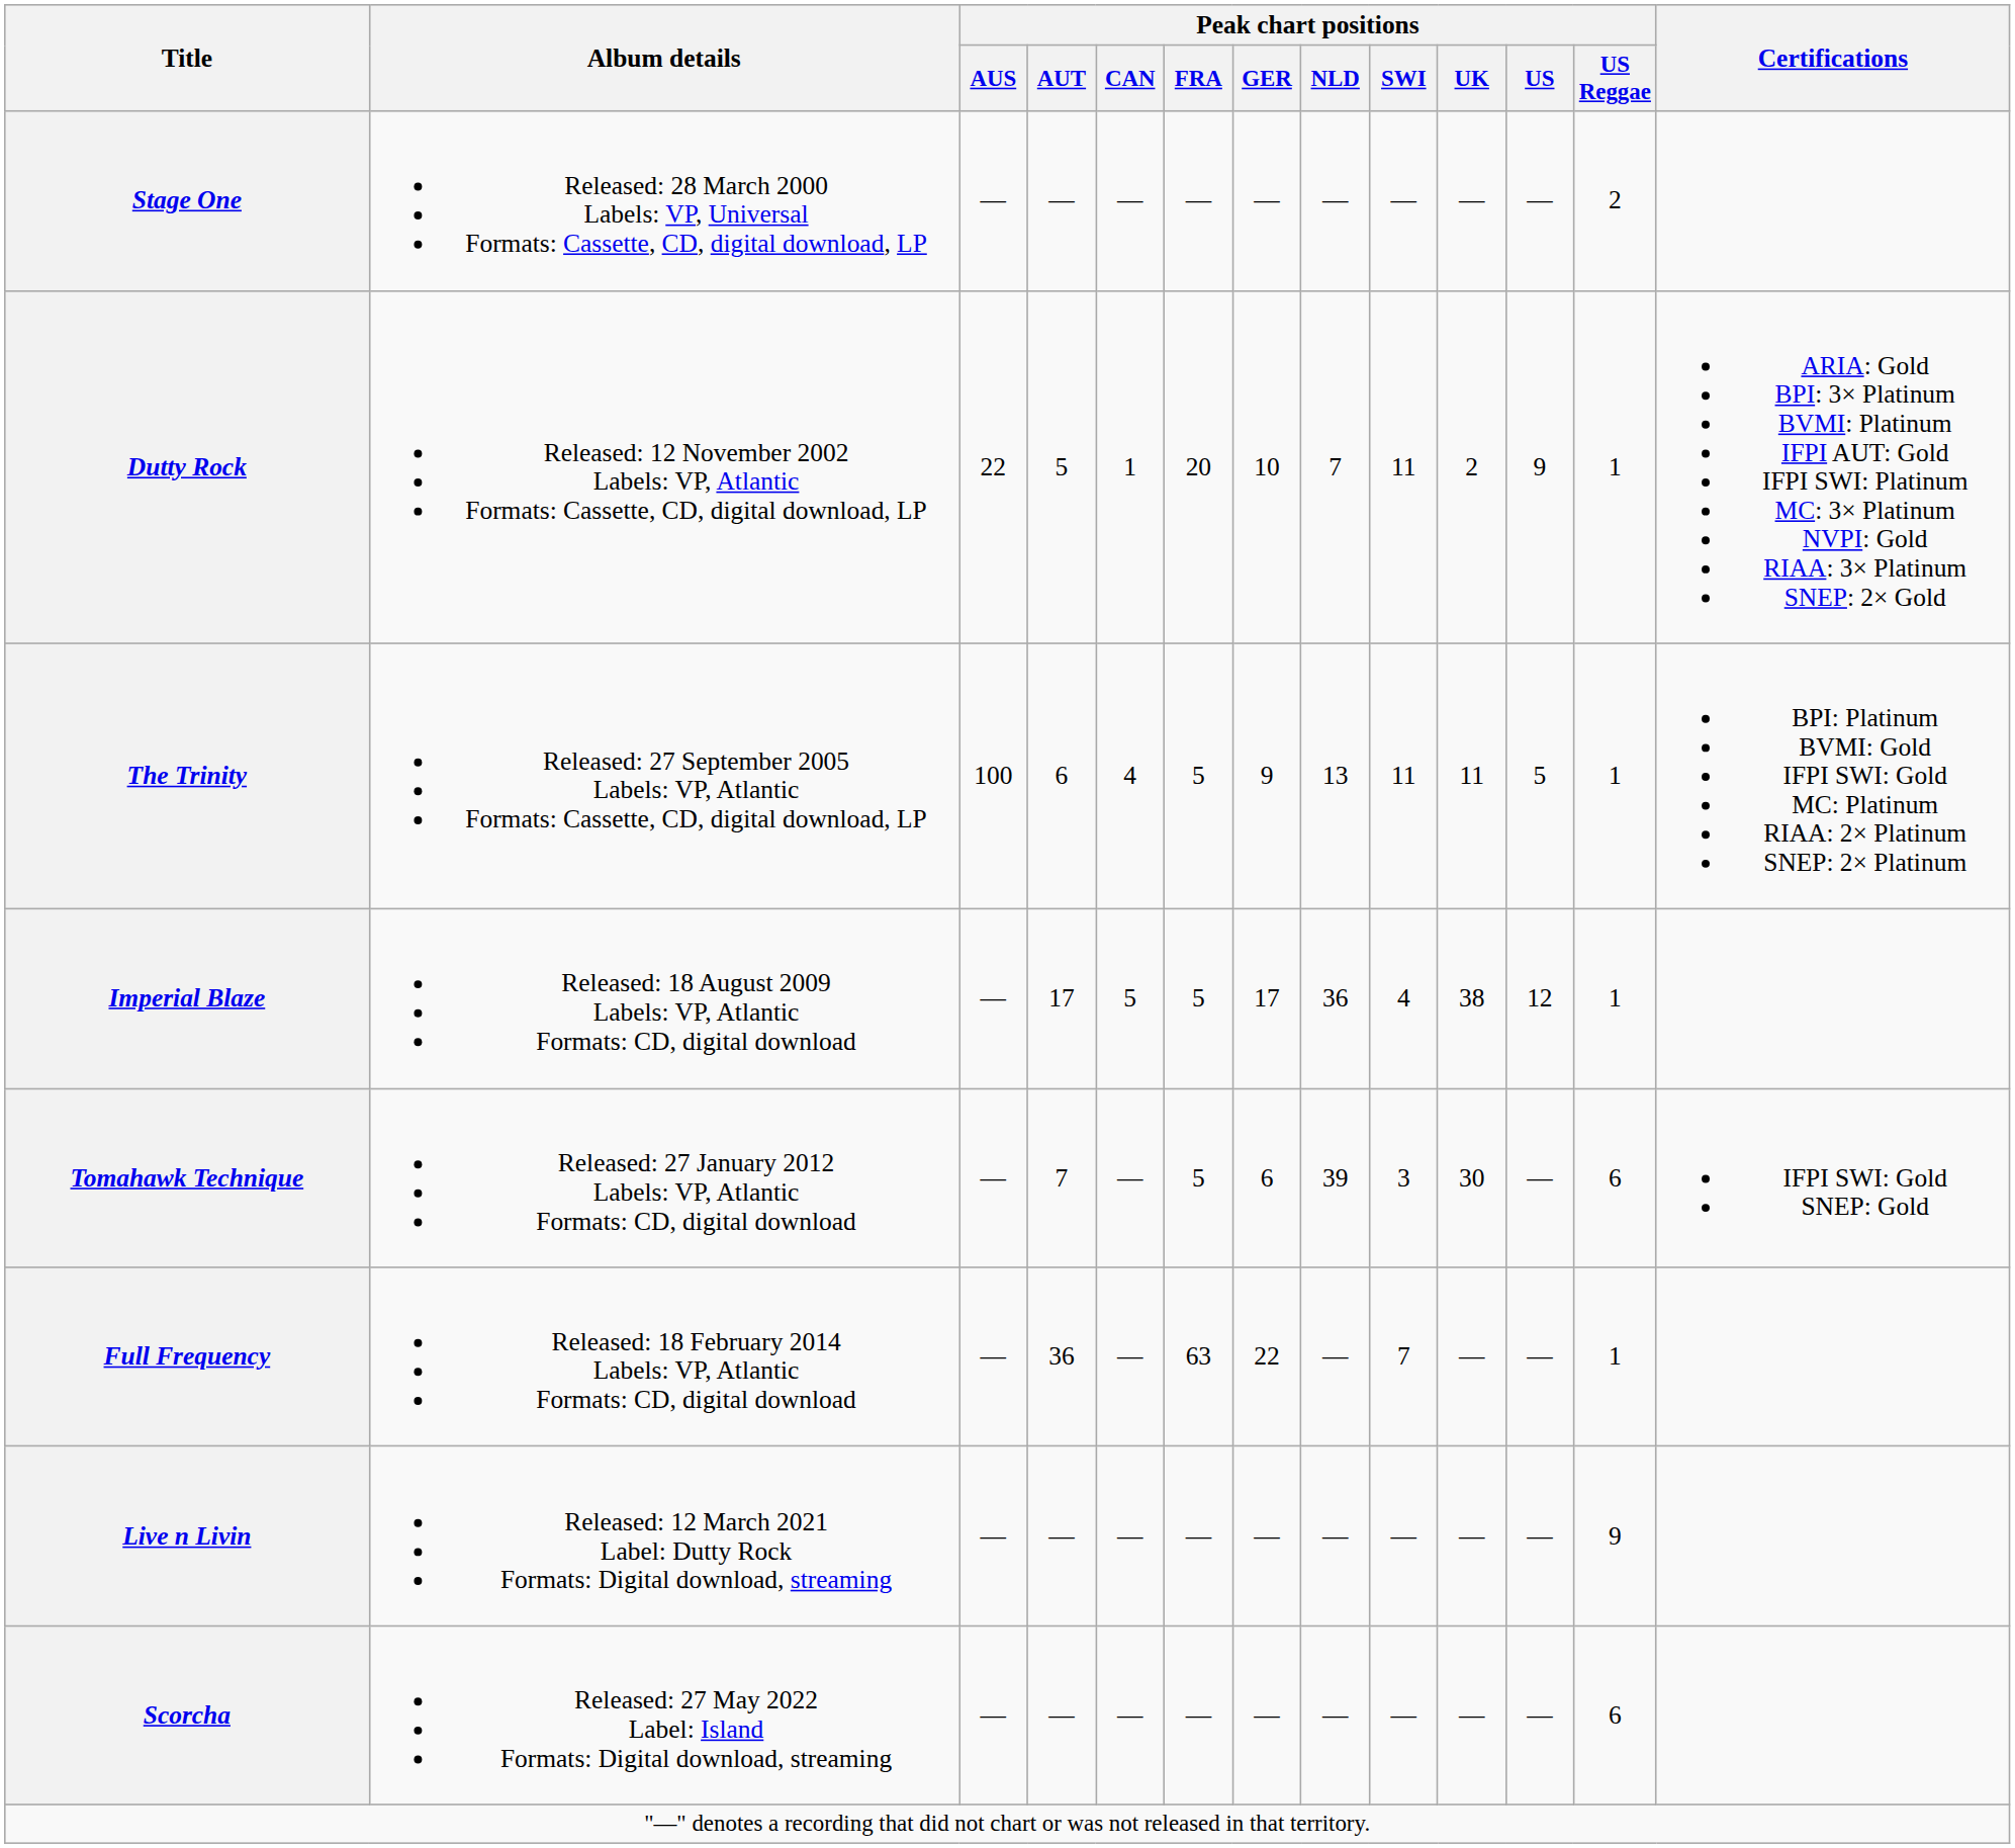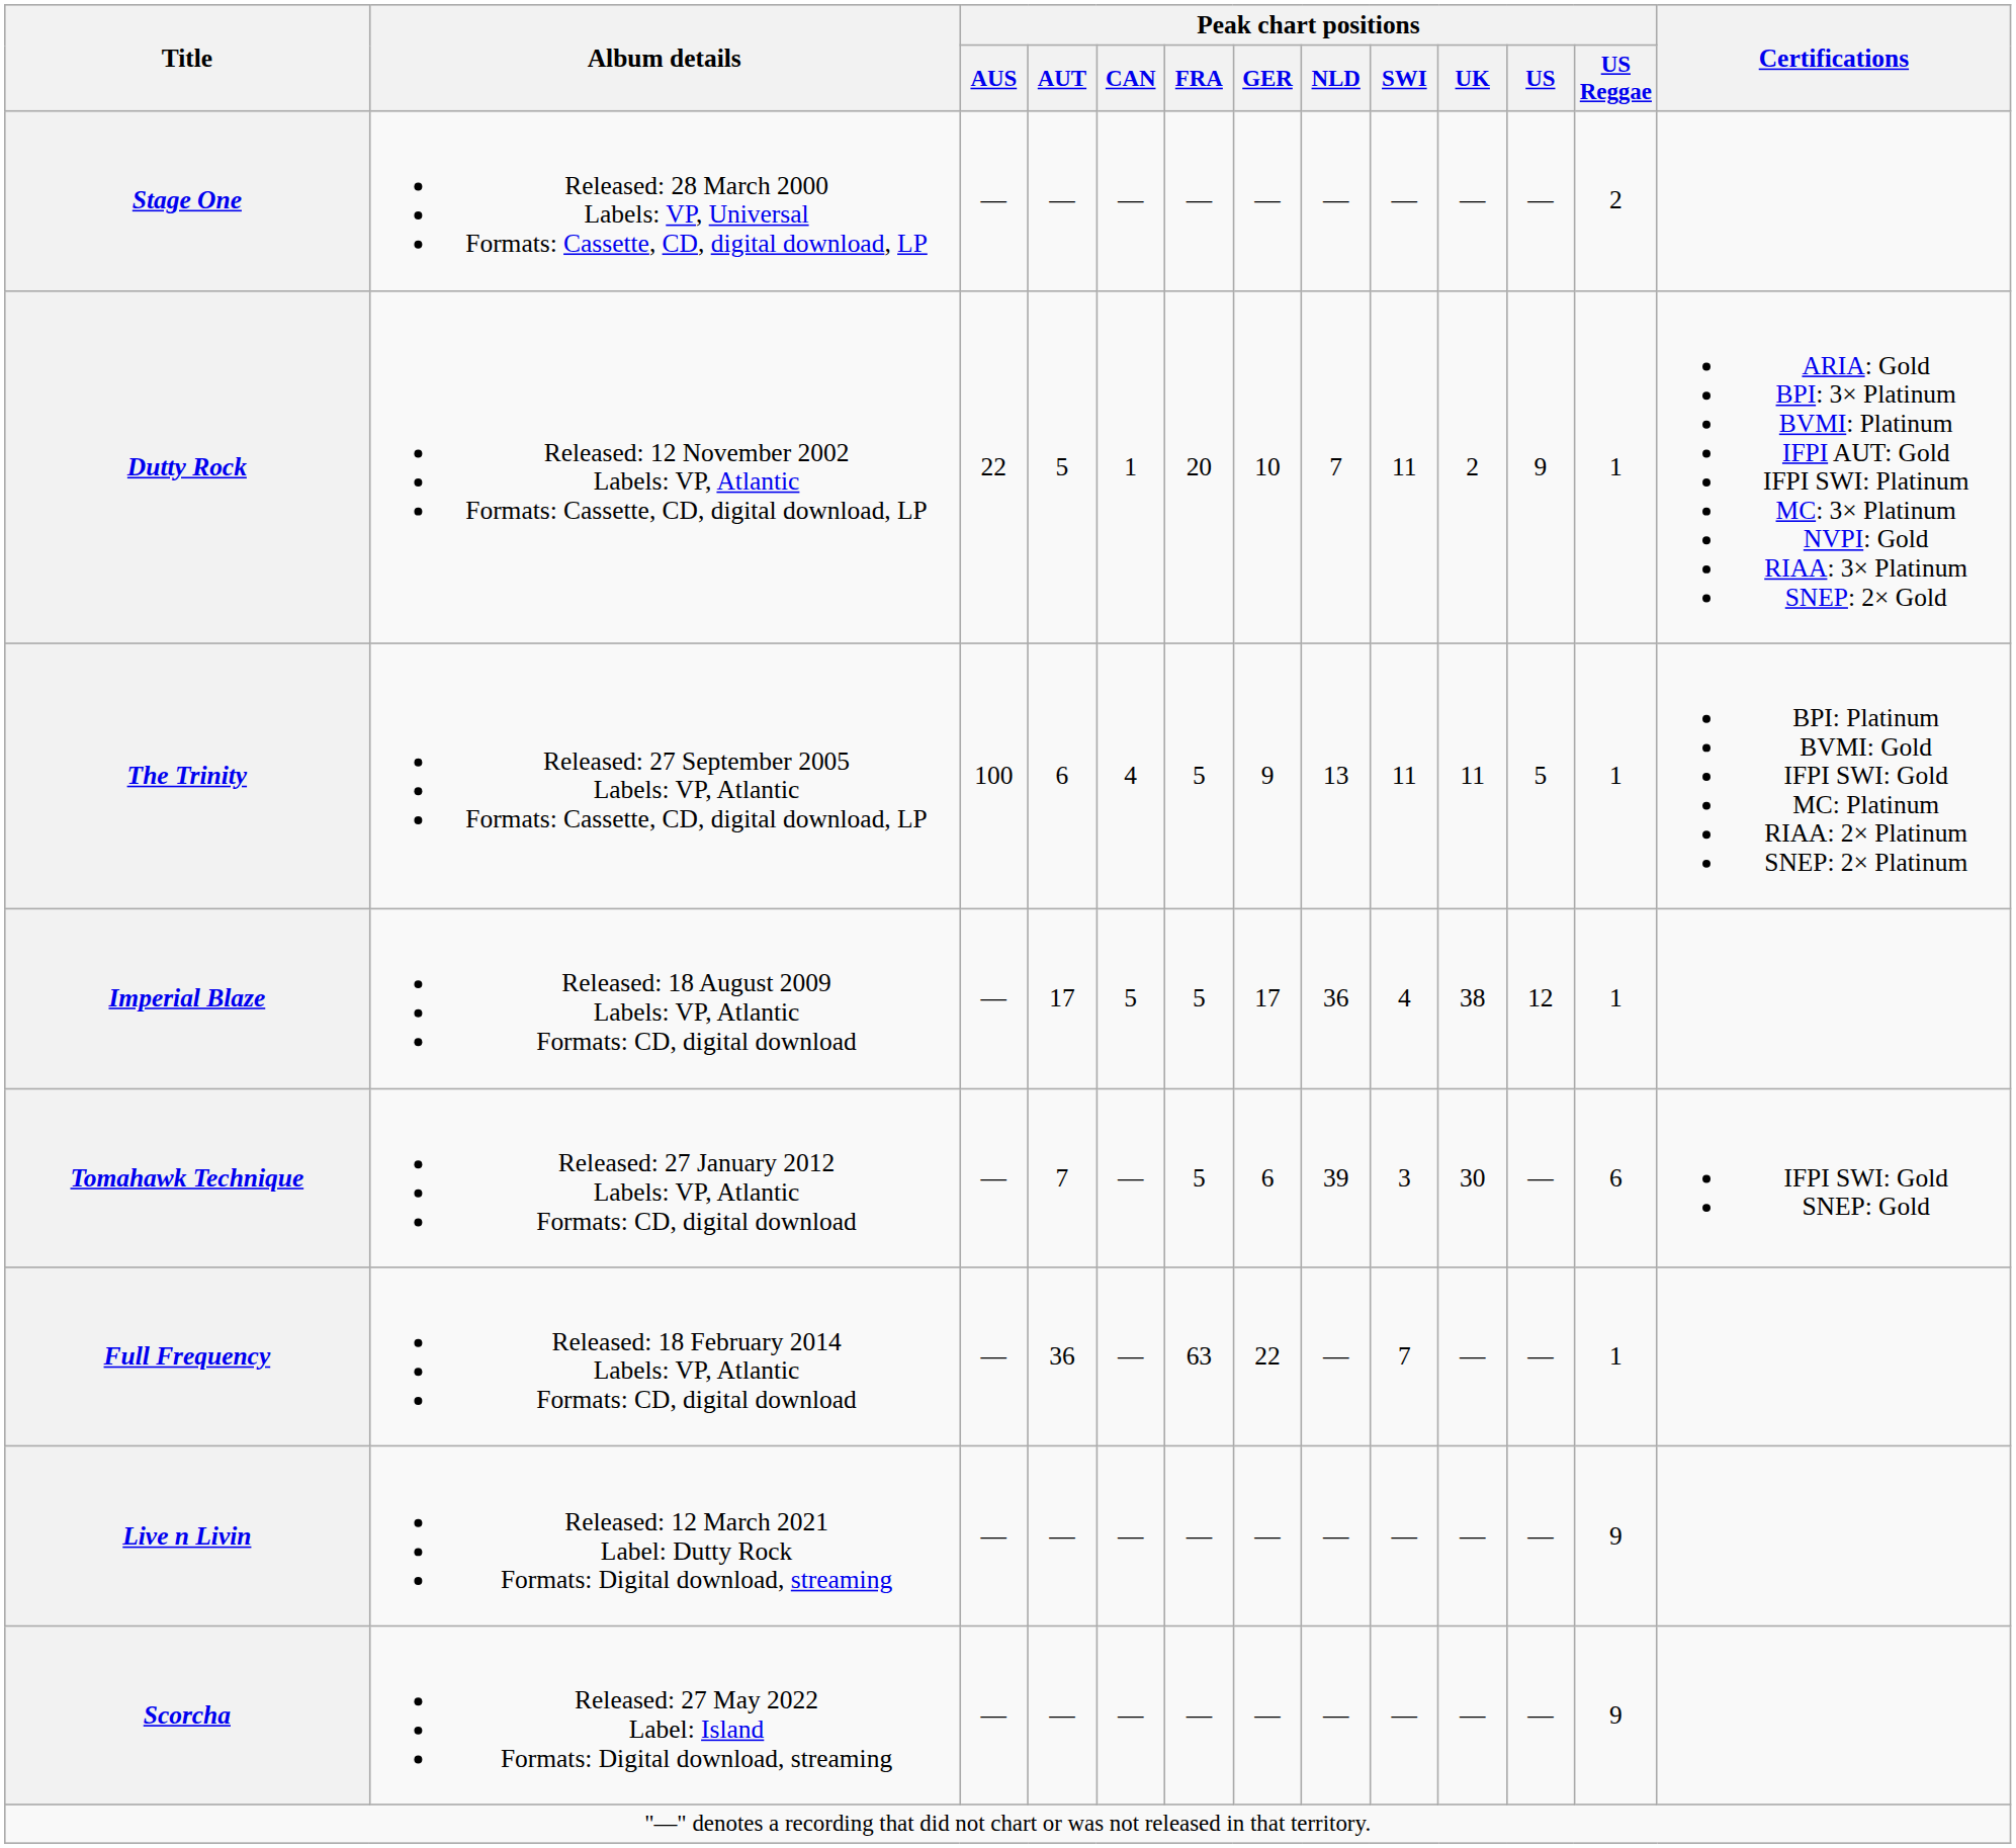Scorcha | Peak chart positions / US Reggae: 6 -> 9
